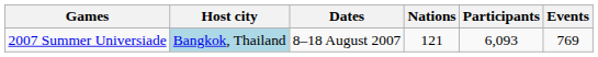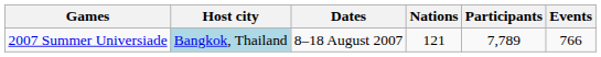2007 Summer Universiade | Participants: 6,093 -> 7,789
2007 Summer Universiade | Events: 769 -> 766
